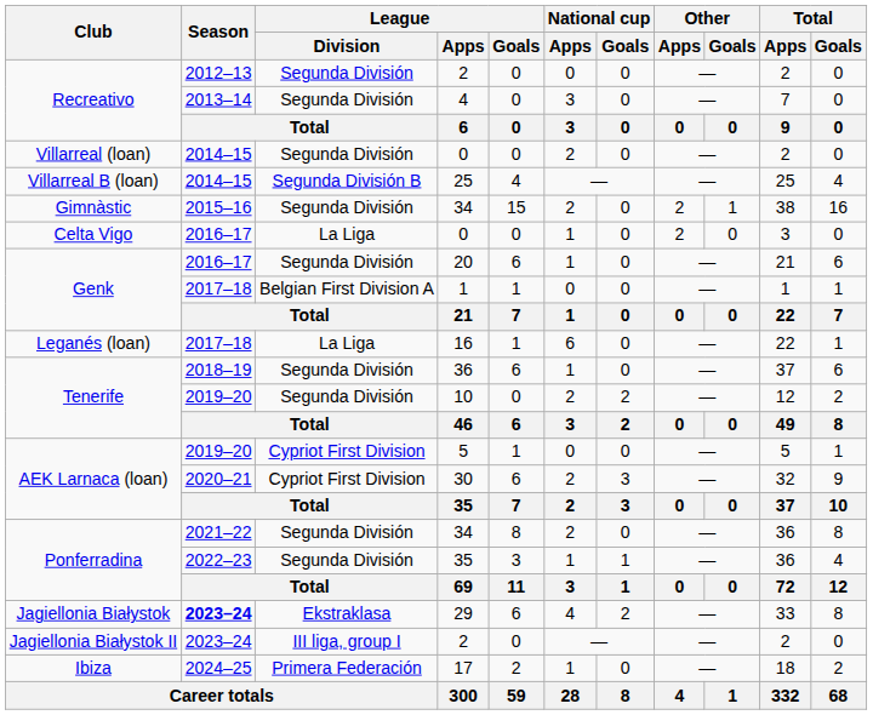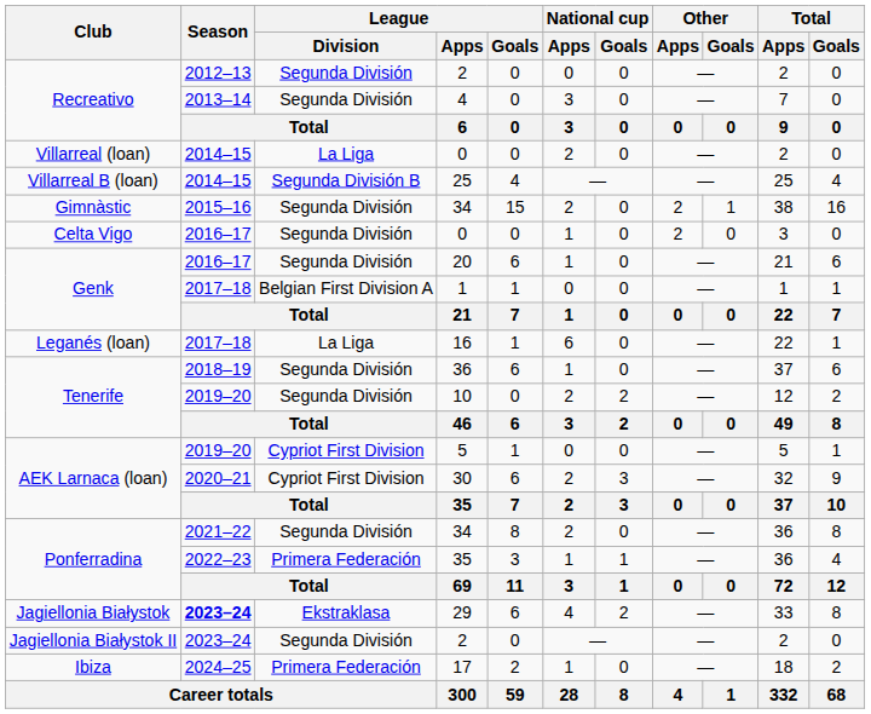Villarreal (loan) / 0 | League / Division: Segunda División -> La Liga
Celta Vigo / 0 | League / Division: La Liga -> Segunda División
Ponferradina / 35 | League / Division: Segunda División -> Primera Federación
Jagiellonia Białystok II / 2 | League / Division: III liga, group I -> Segunda División
